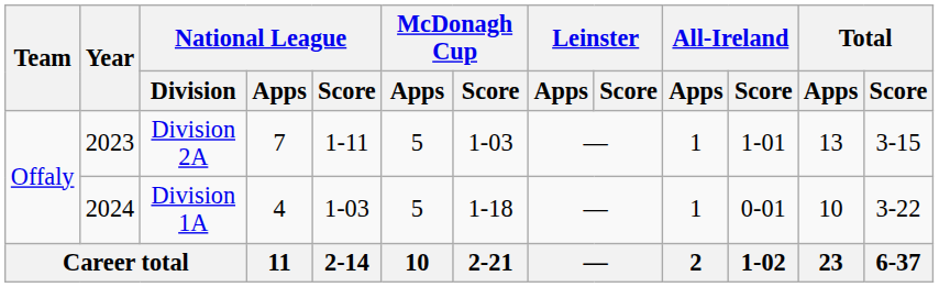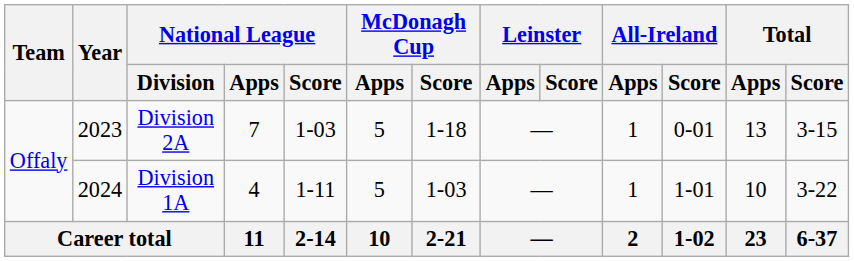Division 2A | National League / Score: 1-11 -> 1-03
Division 2A | McDonagh Cup / Score: 1-03 -> 1-18
Division 2A | All-Ireland / Score: 1-01 -> 0-01
Division 1A | National League / Score: 1-03 -> 1-11
Division 1A | McDonagh Cup / Score: 1-18 -> 1-03
Division 1A | All-Ireland / Score: 0-01 -> 1-01
